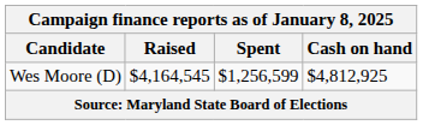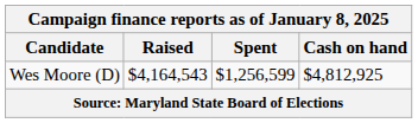Wes Moore (D) | Raised: $4,164,545 -> $4,164,543
